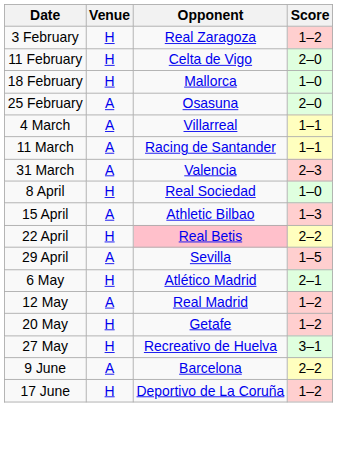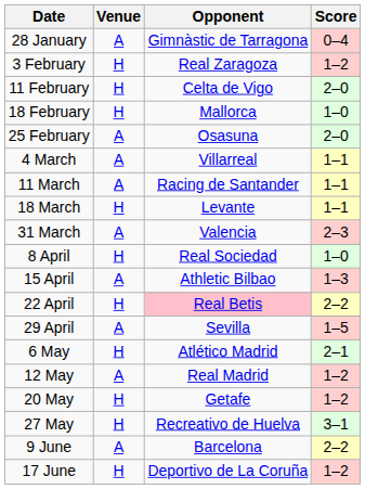+ row: 28 January | A | Gimnàstic de Tarragona | 0–4
+ row: 18 March | H | Levante | 1–1
